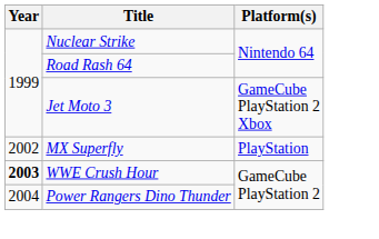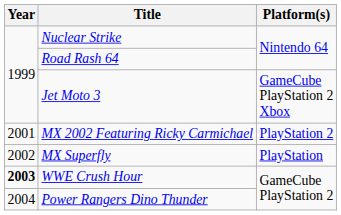+ row: 2001 | MX 2002 Featuring Ricky Carmichael | PlayStation 2
